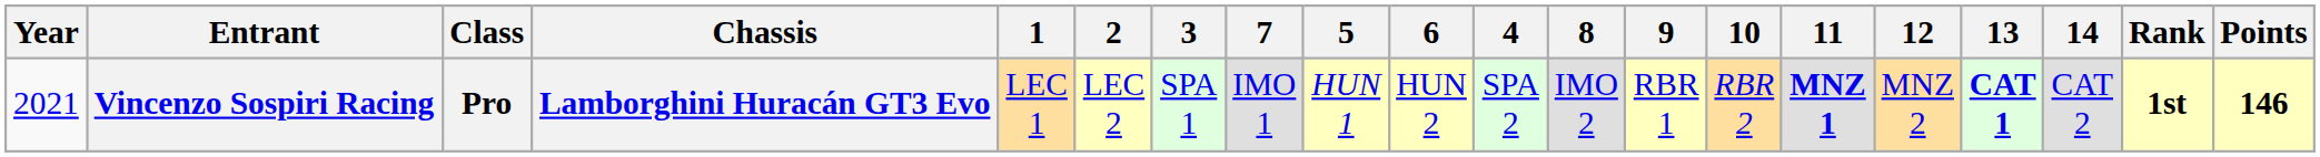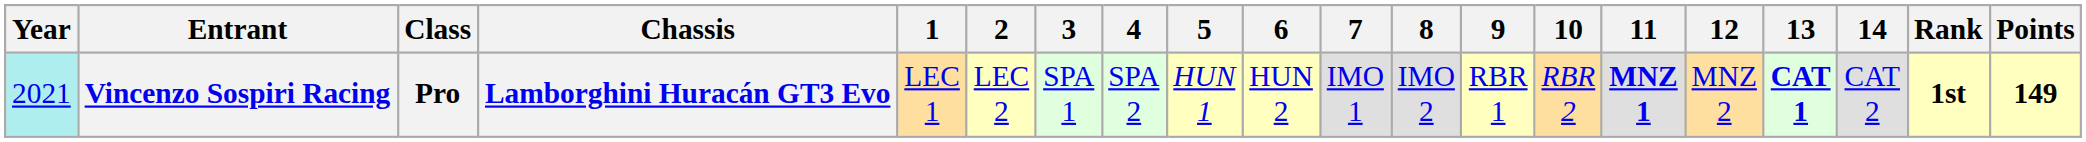columns swapped: 4 <-> 7
Vincenzo Sospiri Racing | Year: no background -> paleturquoise background
Vincenzo Sospiri Racing | Points: 146 -> 149
